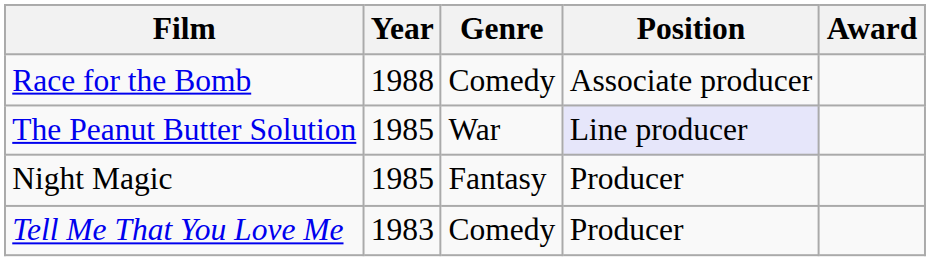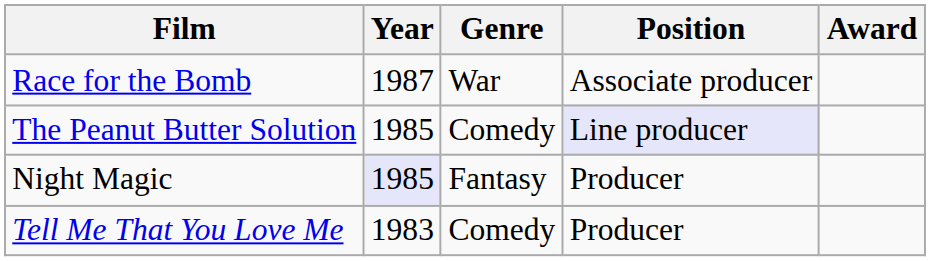Race for the Bomb | Year: 1988 -> 1987
Race for the Bomb | Genre: Comedy -> War
The Peanut Butter Solution | Genre: War -> Comedy
Night Magic | Year: no background -> lavender background
